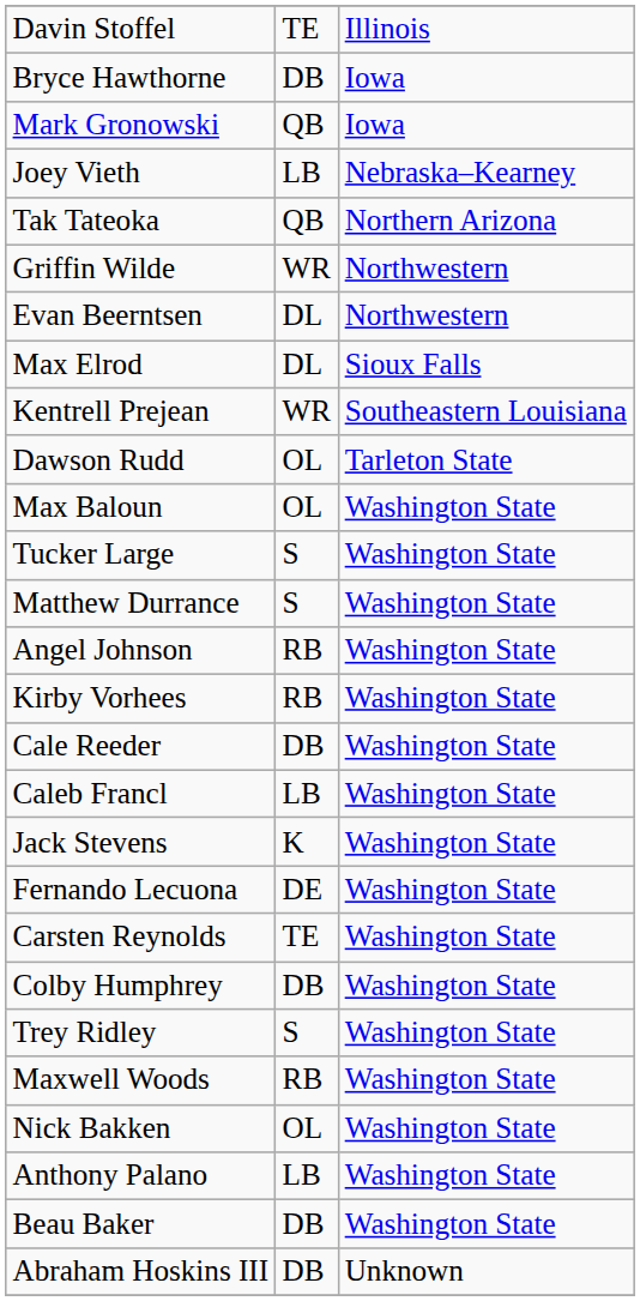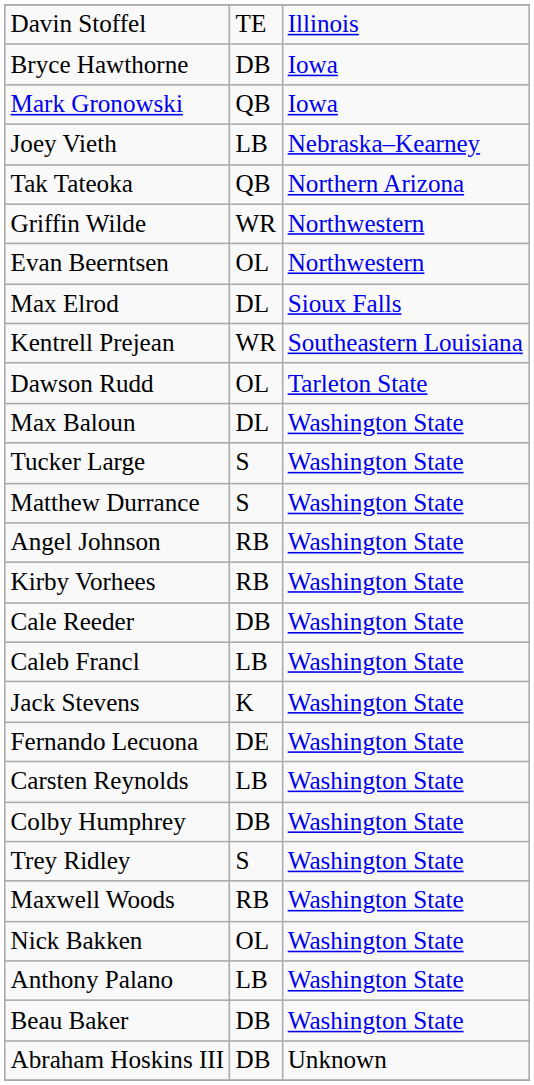Evan Beerntsen | column 2: DL -> OL
Max Baloun | column 2: OL -> DL
Carsten Reynolds | column 2: TE -> LB
